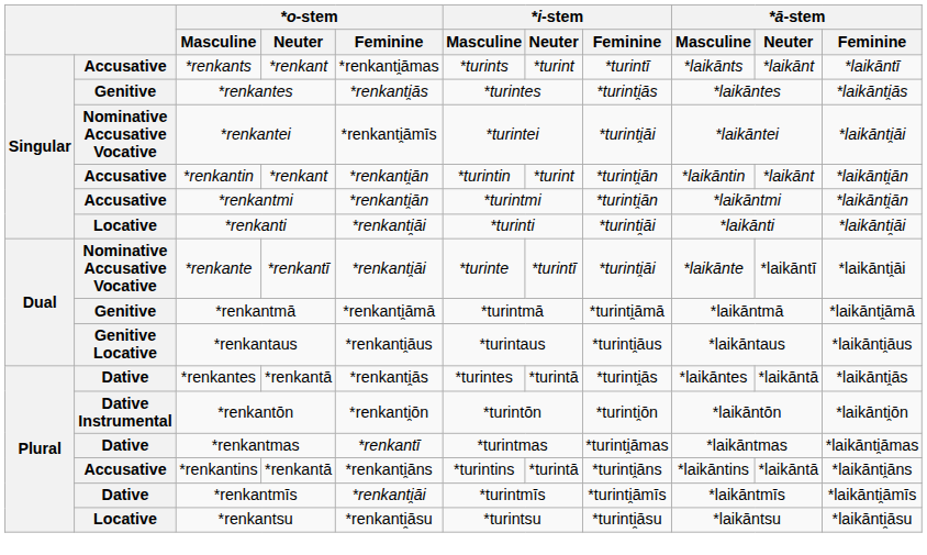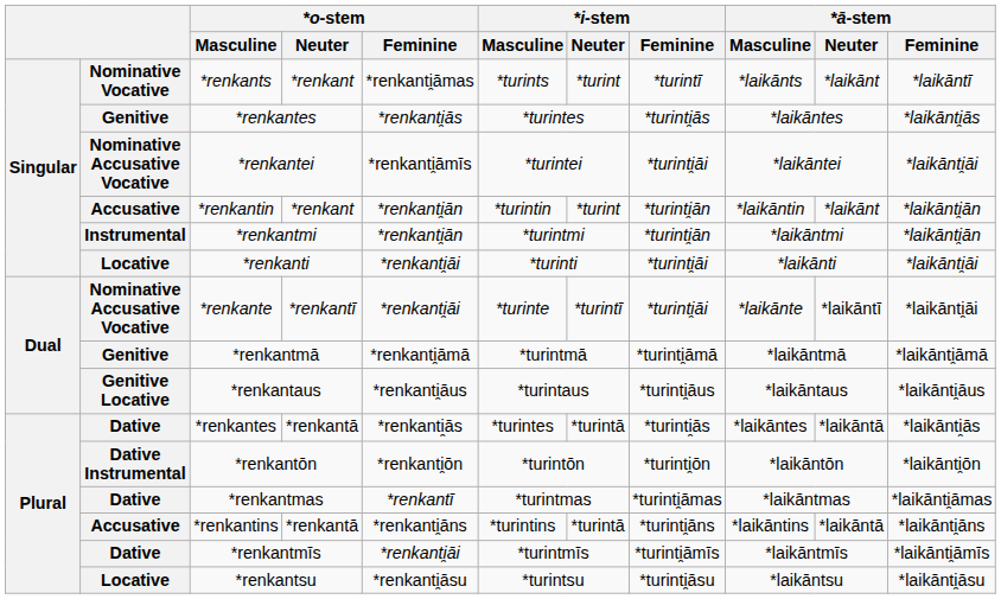*renkants | column 2: Accusative -> Nominative Vocative
*renkantmi | column 2: Accusative -> Instrumental
